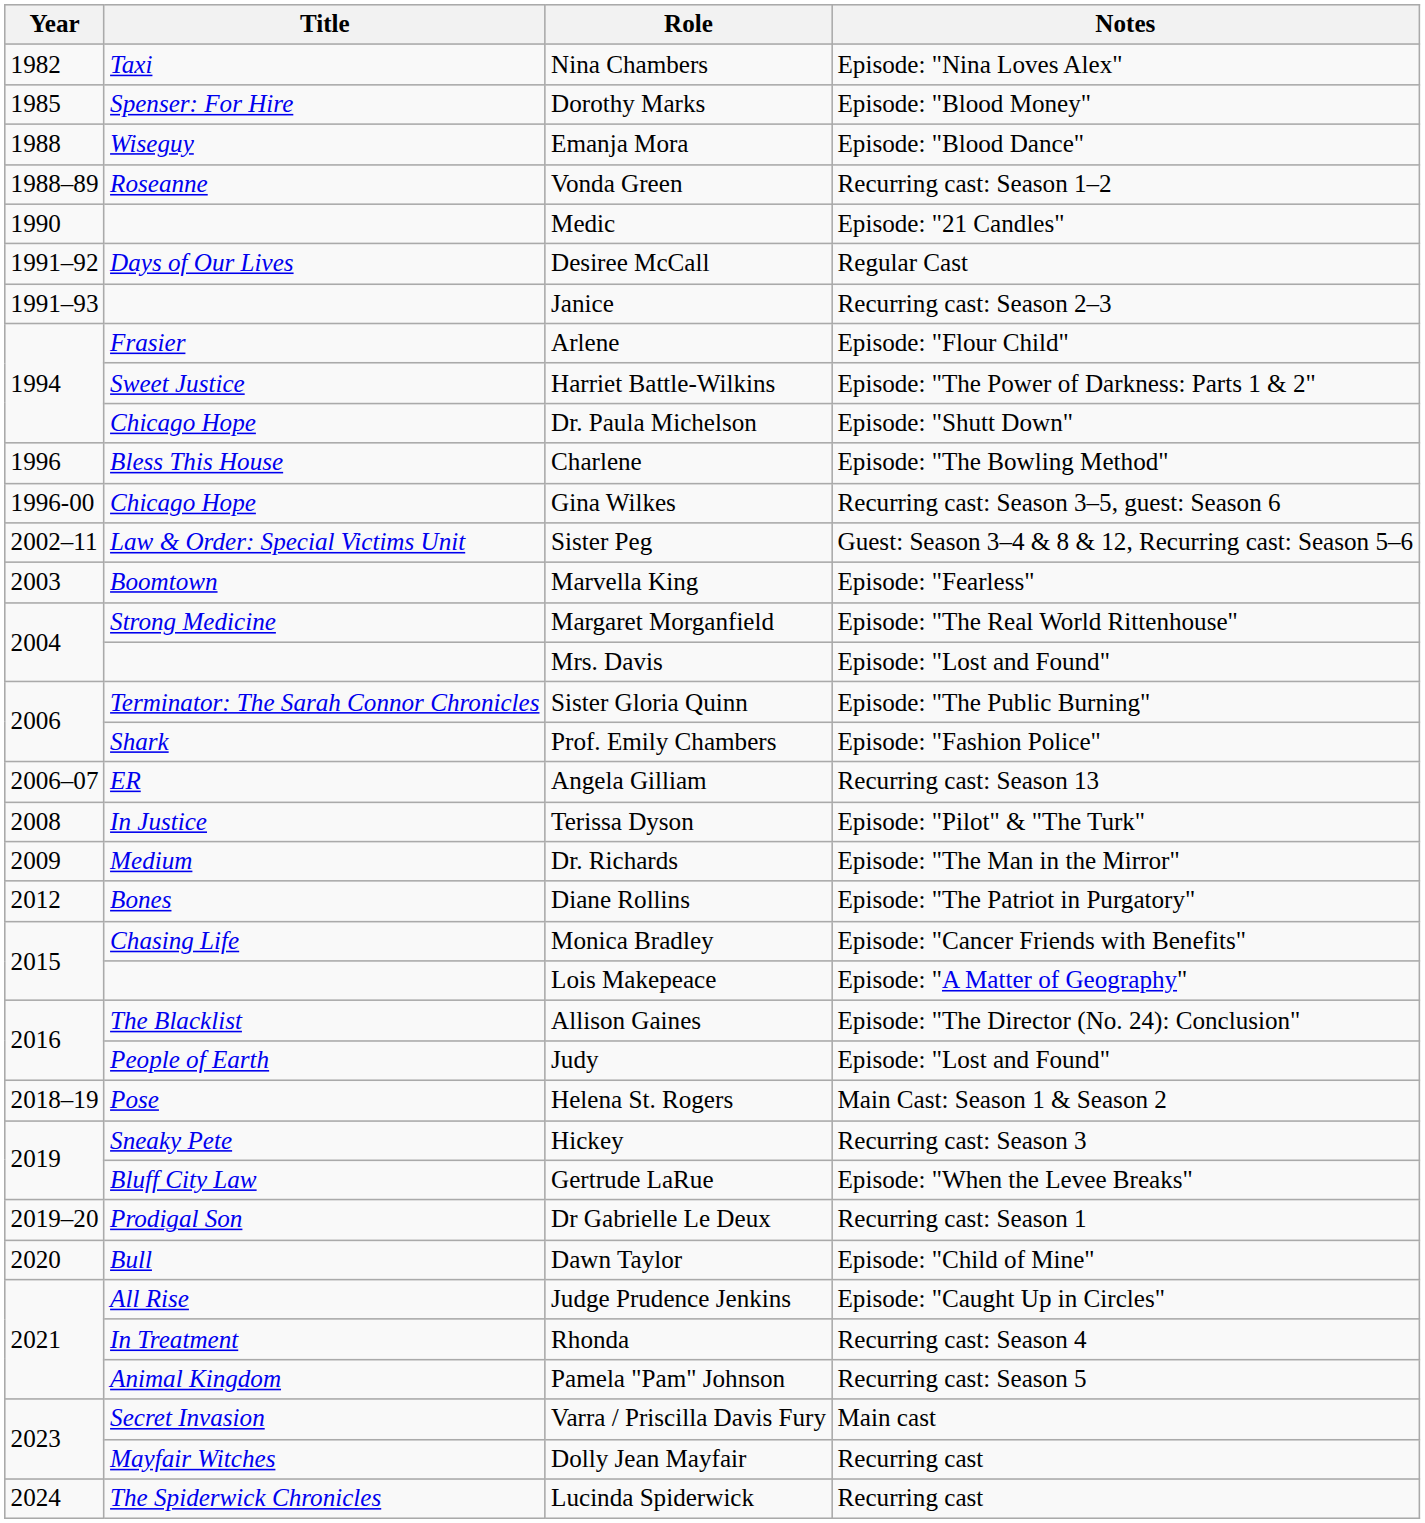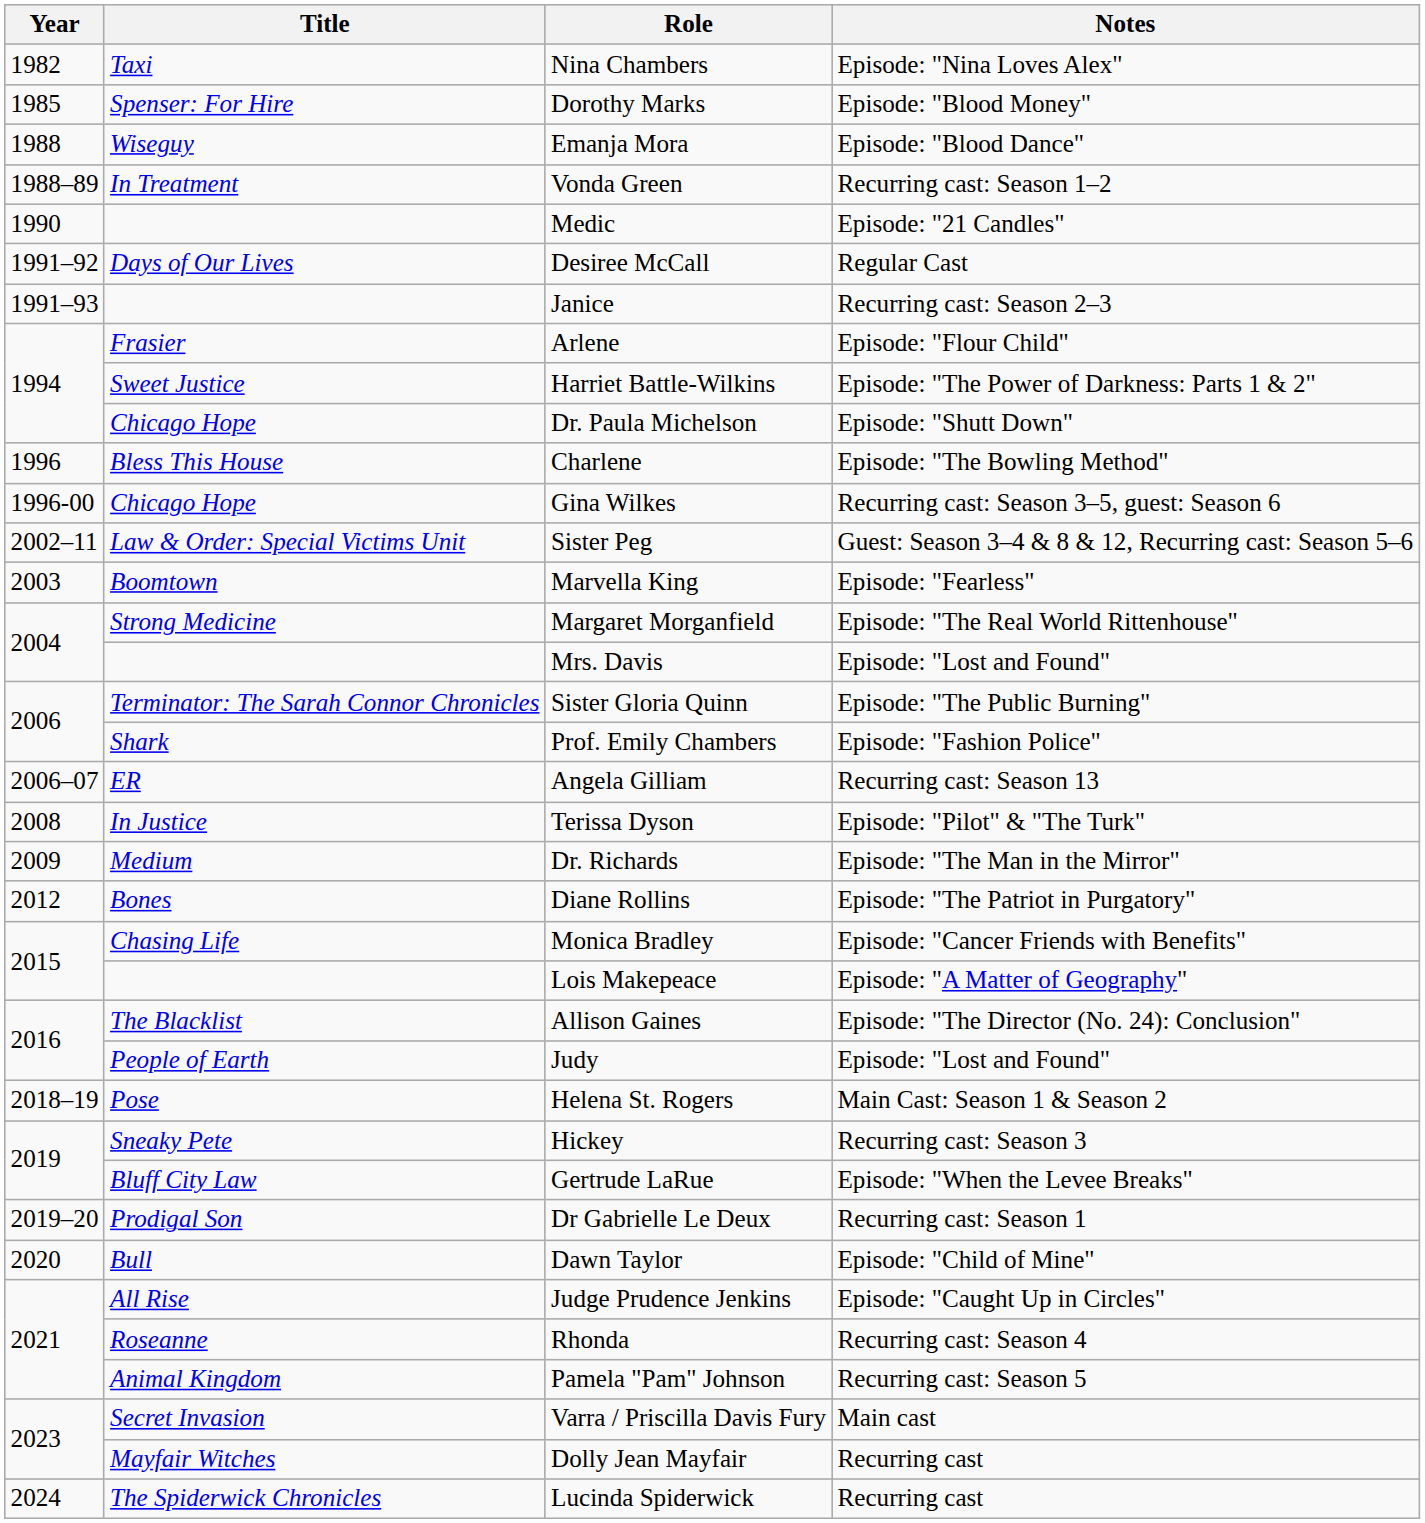Vonda Green | Title: Roseanne -> In Treatment
Rhonda | Title: In Treatment -> Roseanne
